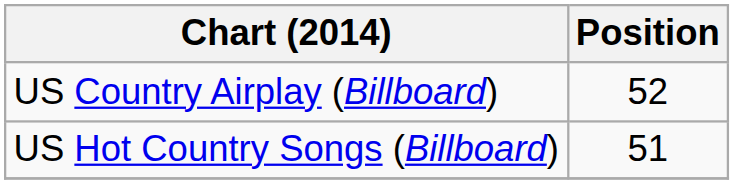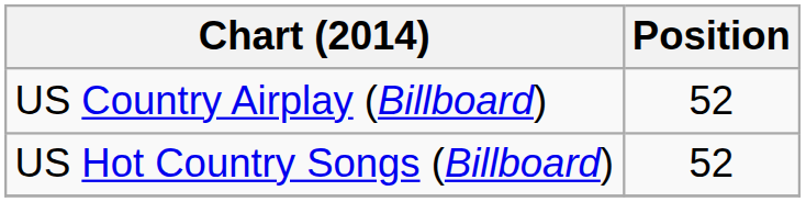US Hot Country Songs (Billboard) | Position: 51 -> 52
